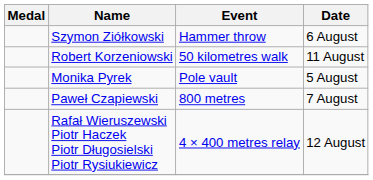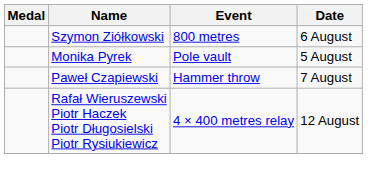Szymon Ziółkowski | Event: Hammer throw -> 800 metres
- row: Robert Korzeniowski | 50 kilometres walk | 11 August
Paweł Czapiewski | Event: 800 metres -> Hammer throw
